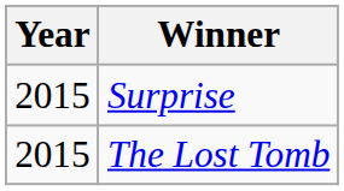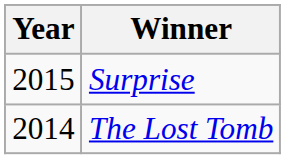The Lost Tomb | Year: 2015 -> 2014
